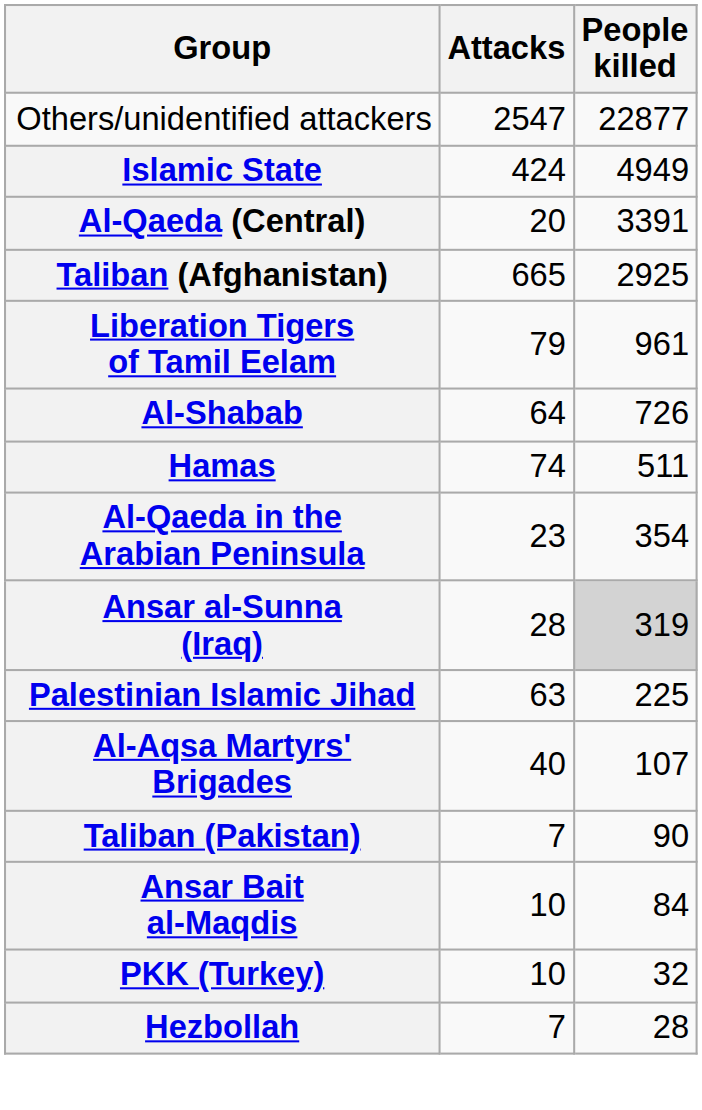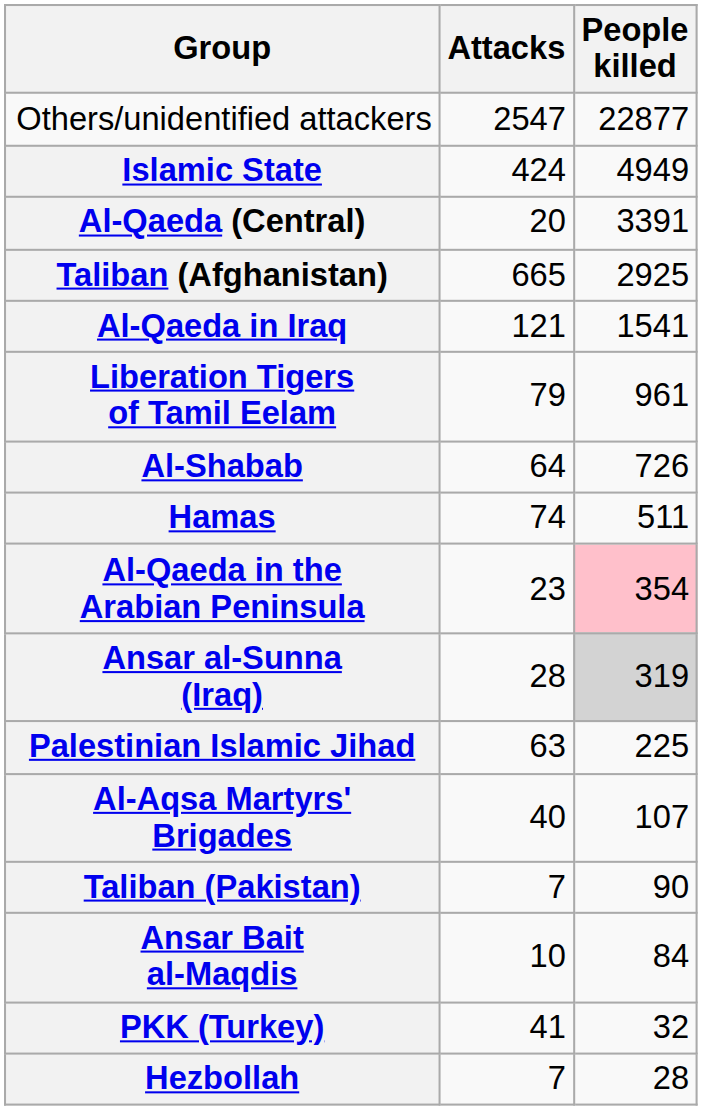+ row: Al-Qaeda in Iraq | 121 | 1541
Al-Qaeda in the Arabian Peninsula | People killed: no background -> pink background
PKK (Turkey) | Attacks: 10 -> 41
